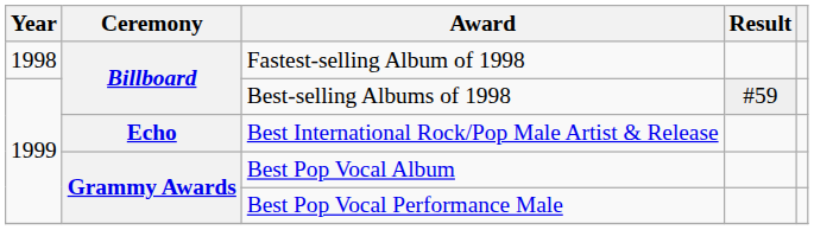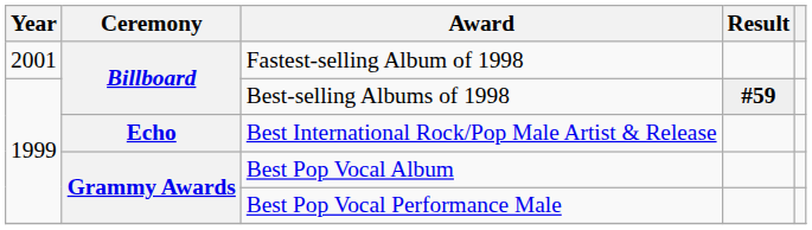Fastest-selling Album of 1998 | Year: 1998 -> 2001
Best-selling Albums of 1998 | Result: normal -> bold
